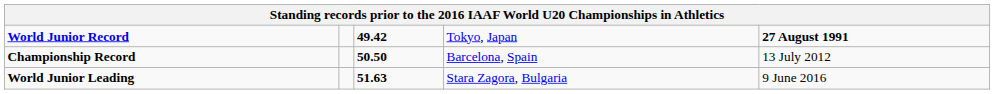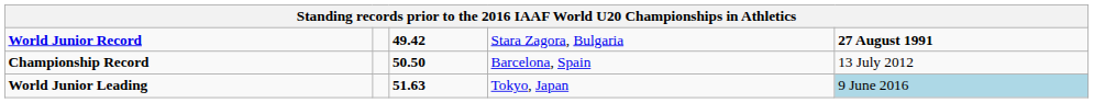World Junior Record | column 4: Tokyo, Japan -> Stara Zagora, Bulgaria
World Junior Leading | column 4: Stara Zagora, Bulgaria -> Tokyo, Japan
World Junior Leading | column 5: no background -> lightblue background
